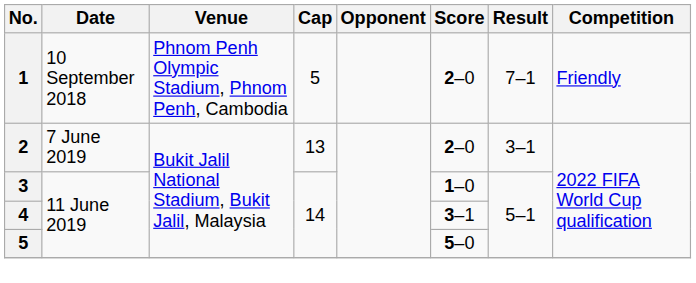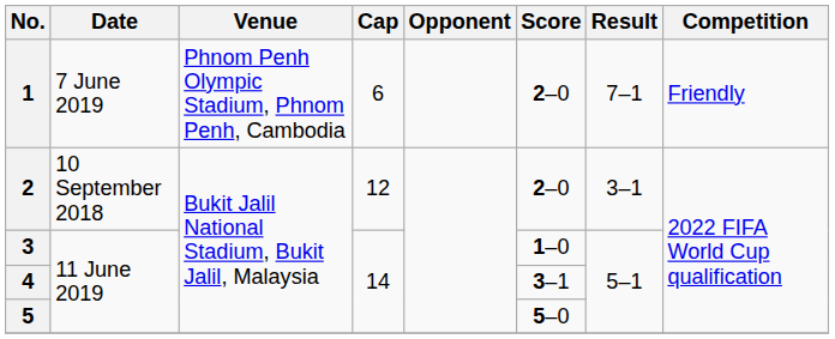1 | Date: 10 September 2018 -> 7 June 2019
1 | Cap: 5 -> 6
2 | Date: 7 June 2019 -> 10 September 2018
2 | Cap: 13 -> 12
